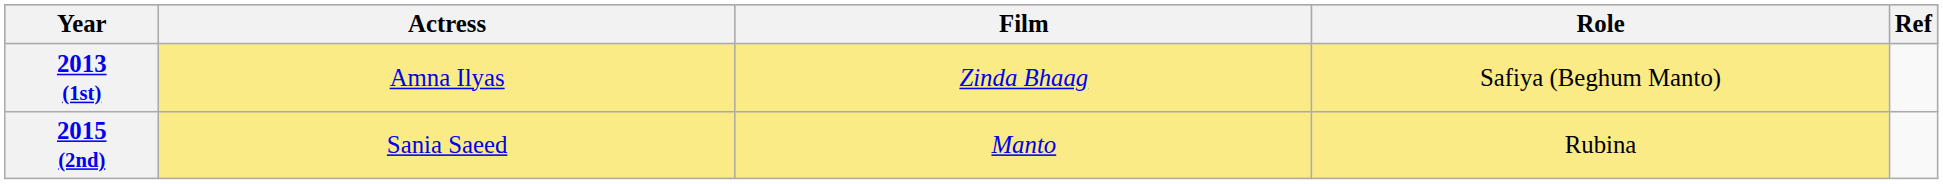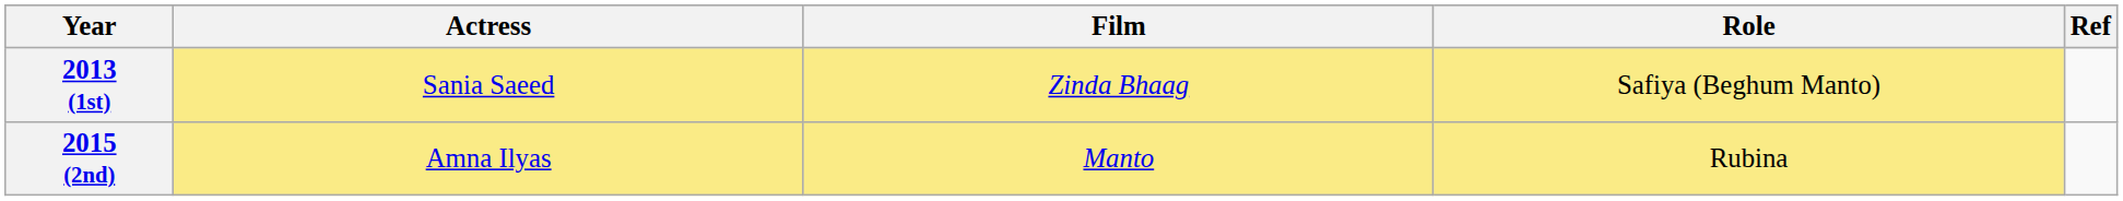2013 (1st) | Actress: Amna Ilyas -> Sania Saeed
2015 (2nd) | Actress: Sania Saeed -> Amna Ilyas
